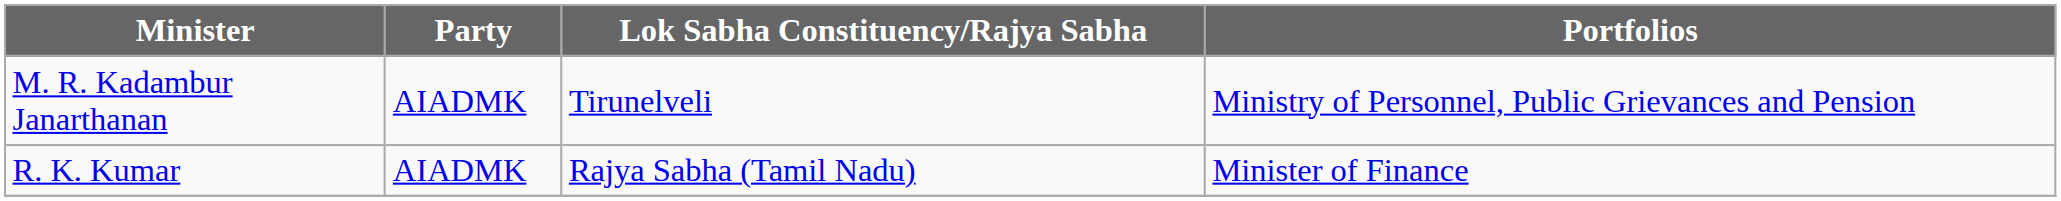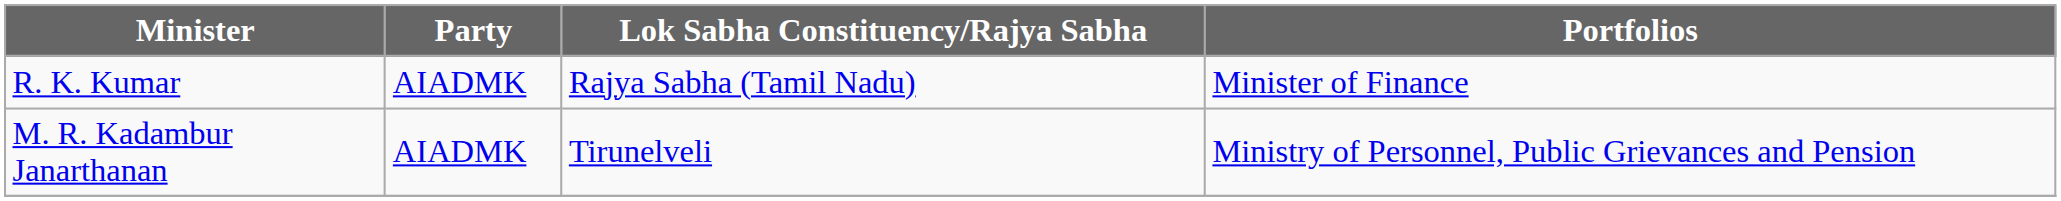rows swapped: M. R. Kadambur Janarthanan <-> R. K. Kumar
